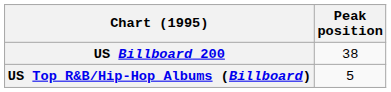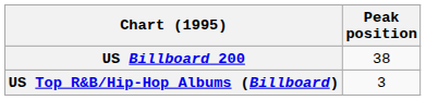US Top R&B/Hip-Hop Albums (Billboard) | Peak position: 5 -> 3
